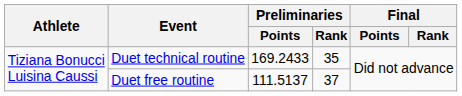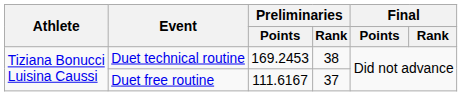Duet technical routine | Preliminaries / Points: 169.2433 -> 169.2453
Duet technical routine | Preliminaries / Rank: 35 -> 38
Duet free routine | Preliminaries / Points: 111.5137 -> 111.6167
